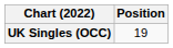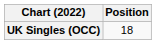UK Singles (OCC) | Position: 19 -> 18
